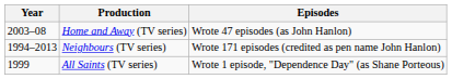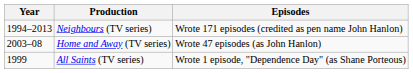rows swapped: Neighbours (TV series) <-> Home and Away (TV series)
